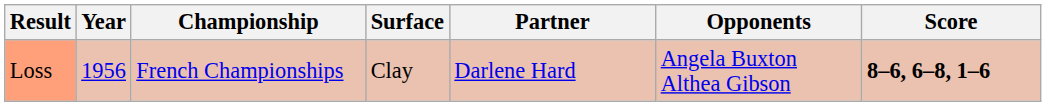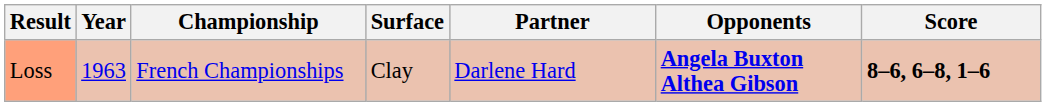Loss | Year: 1956 -> 1963
Loss | Opponents: normal -> bold
